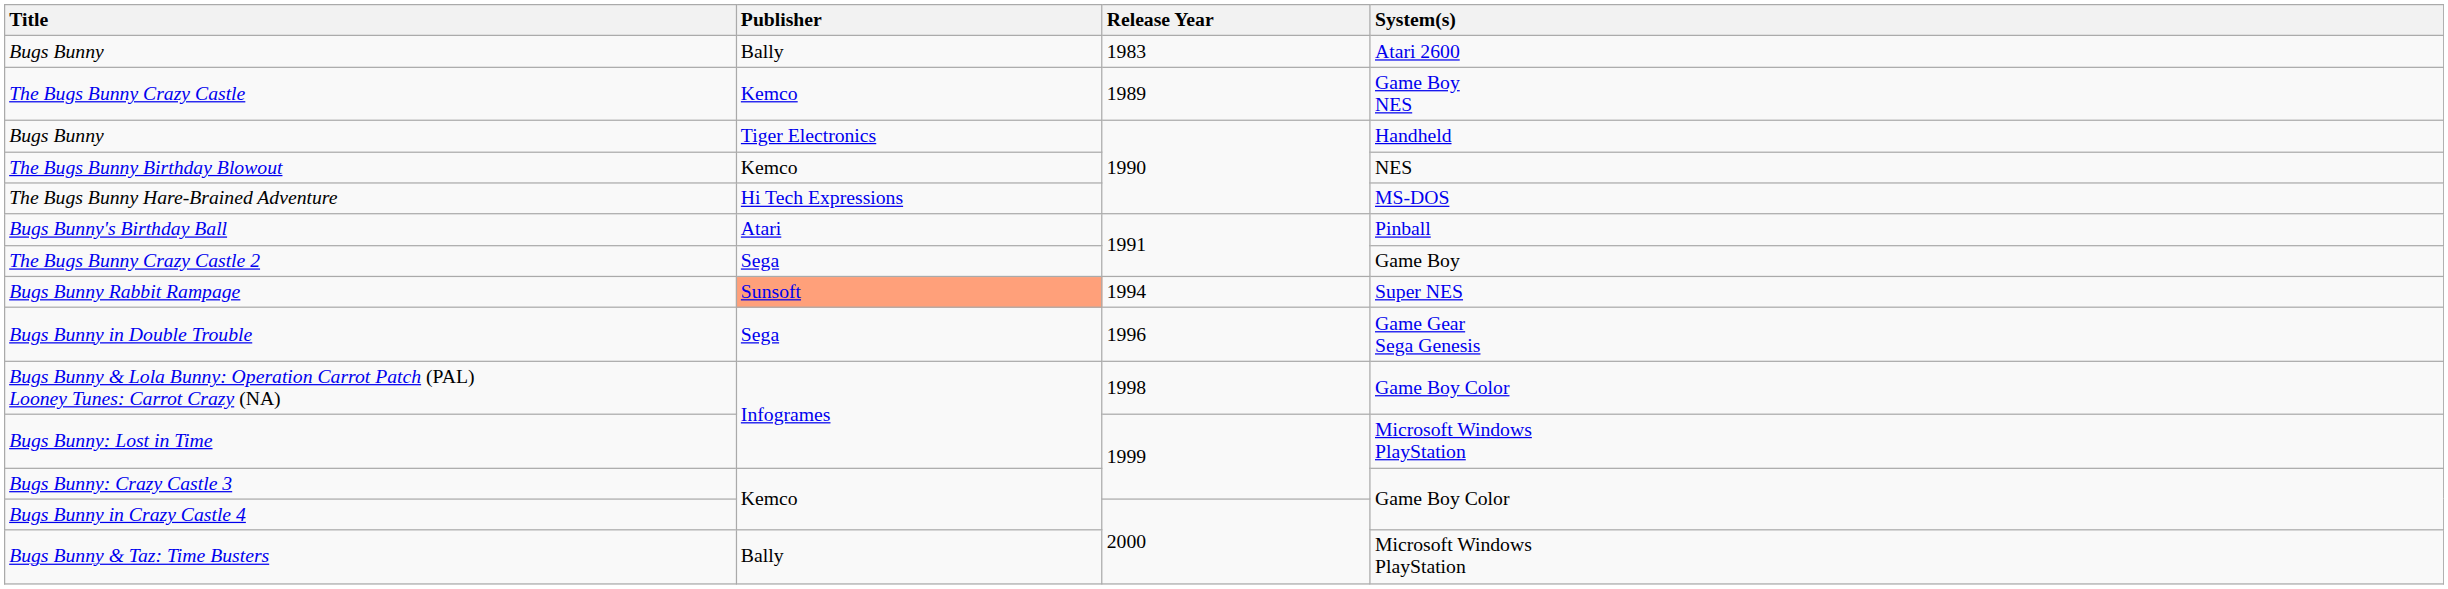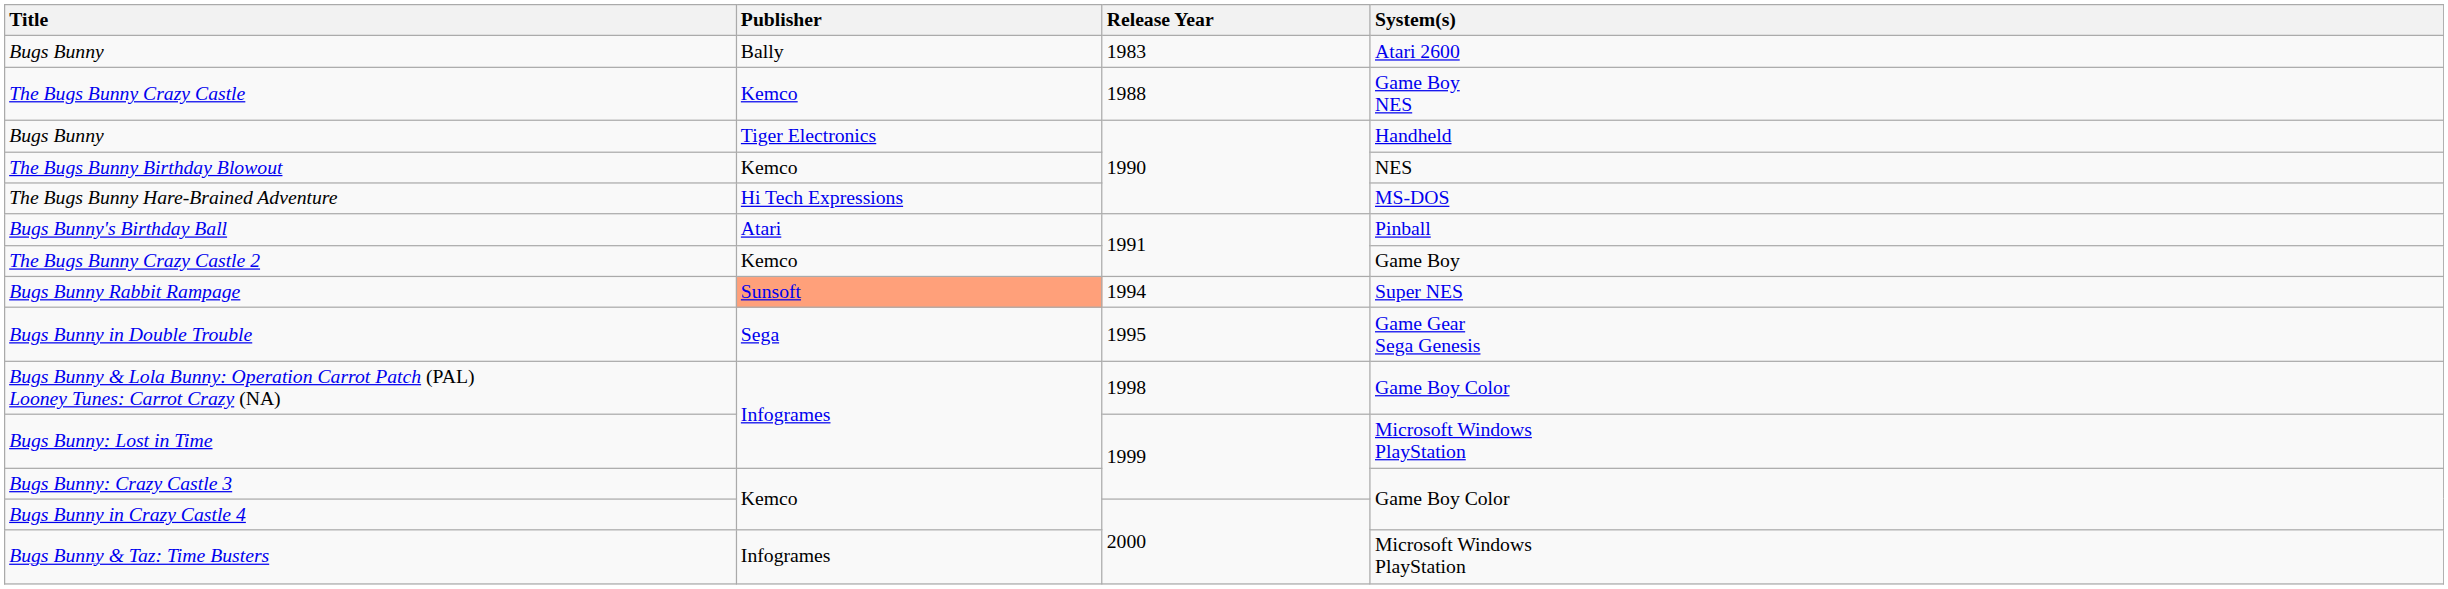The Bugs Bunny Crazy Castle | Release Year: 1989 -> 1988
The Bugs Bunny Crazy Castle 2 | Publisher: Sega -> Kemco
Bugs Bunny in Double Trouble | Release Year: 1996 -> 1995
Bugs Bunny & Taz: Time Busters | Publisher: Bally -> Infogrames
